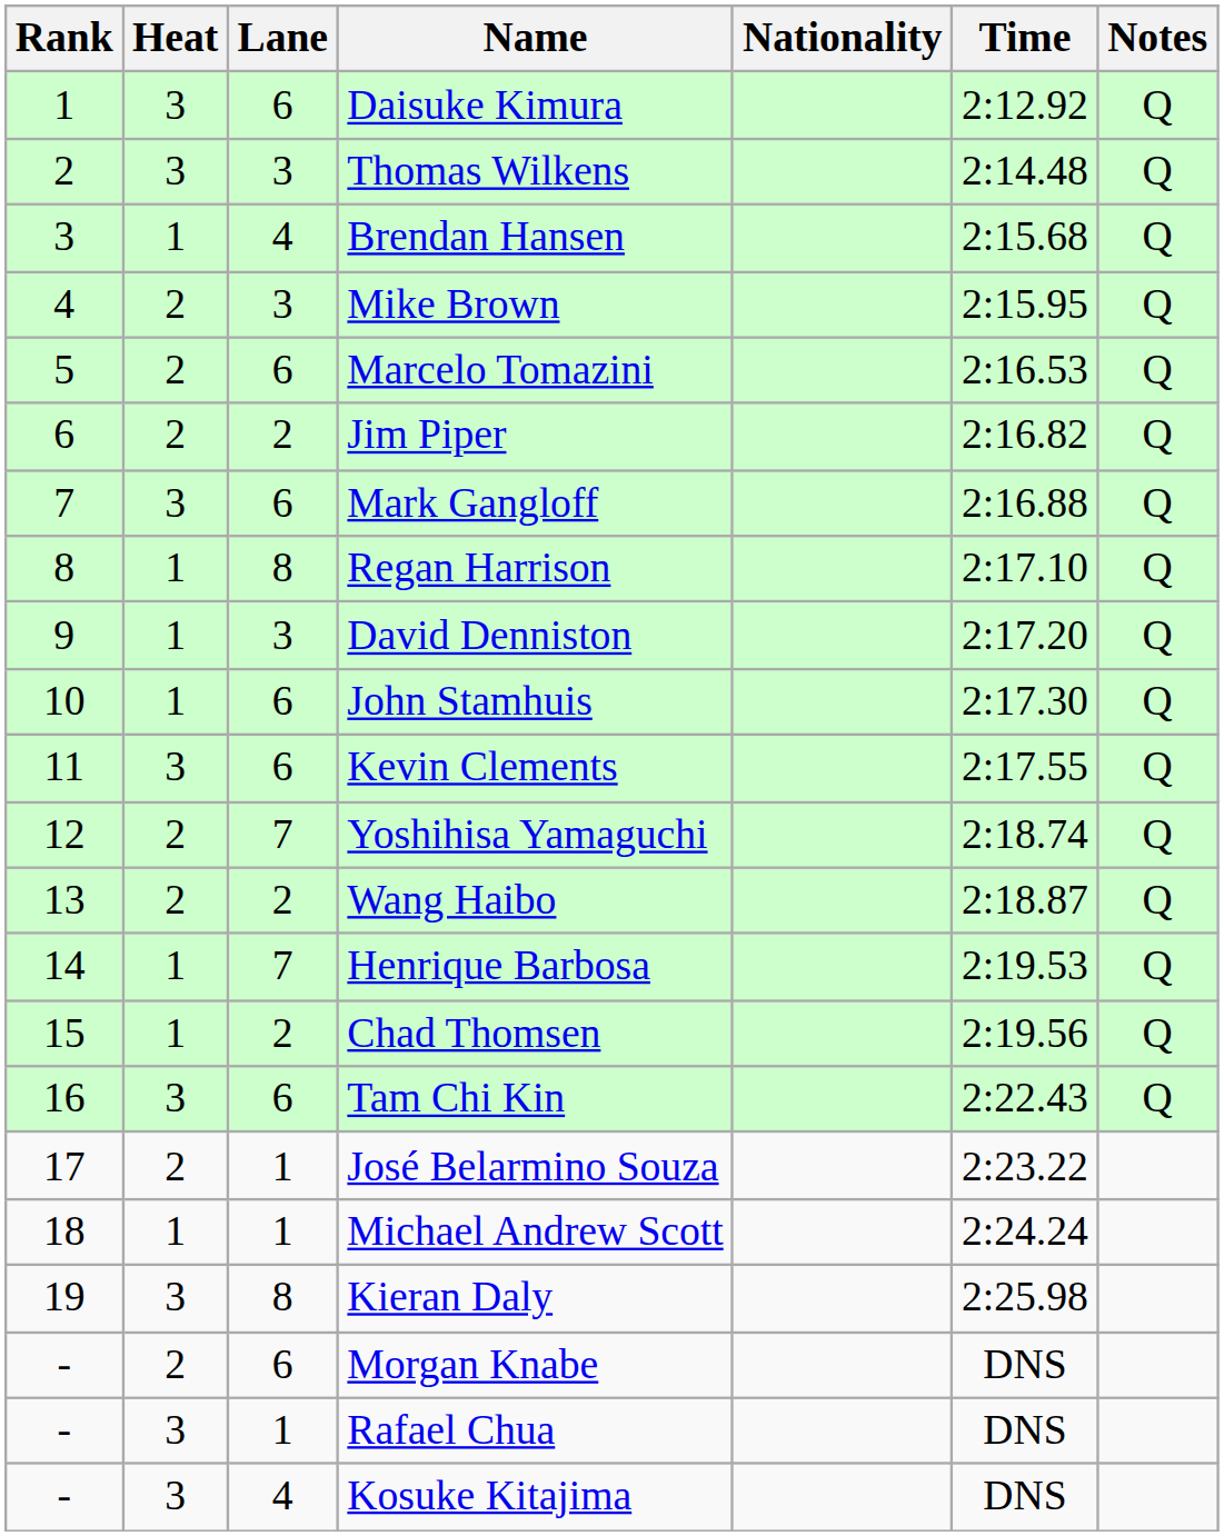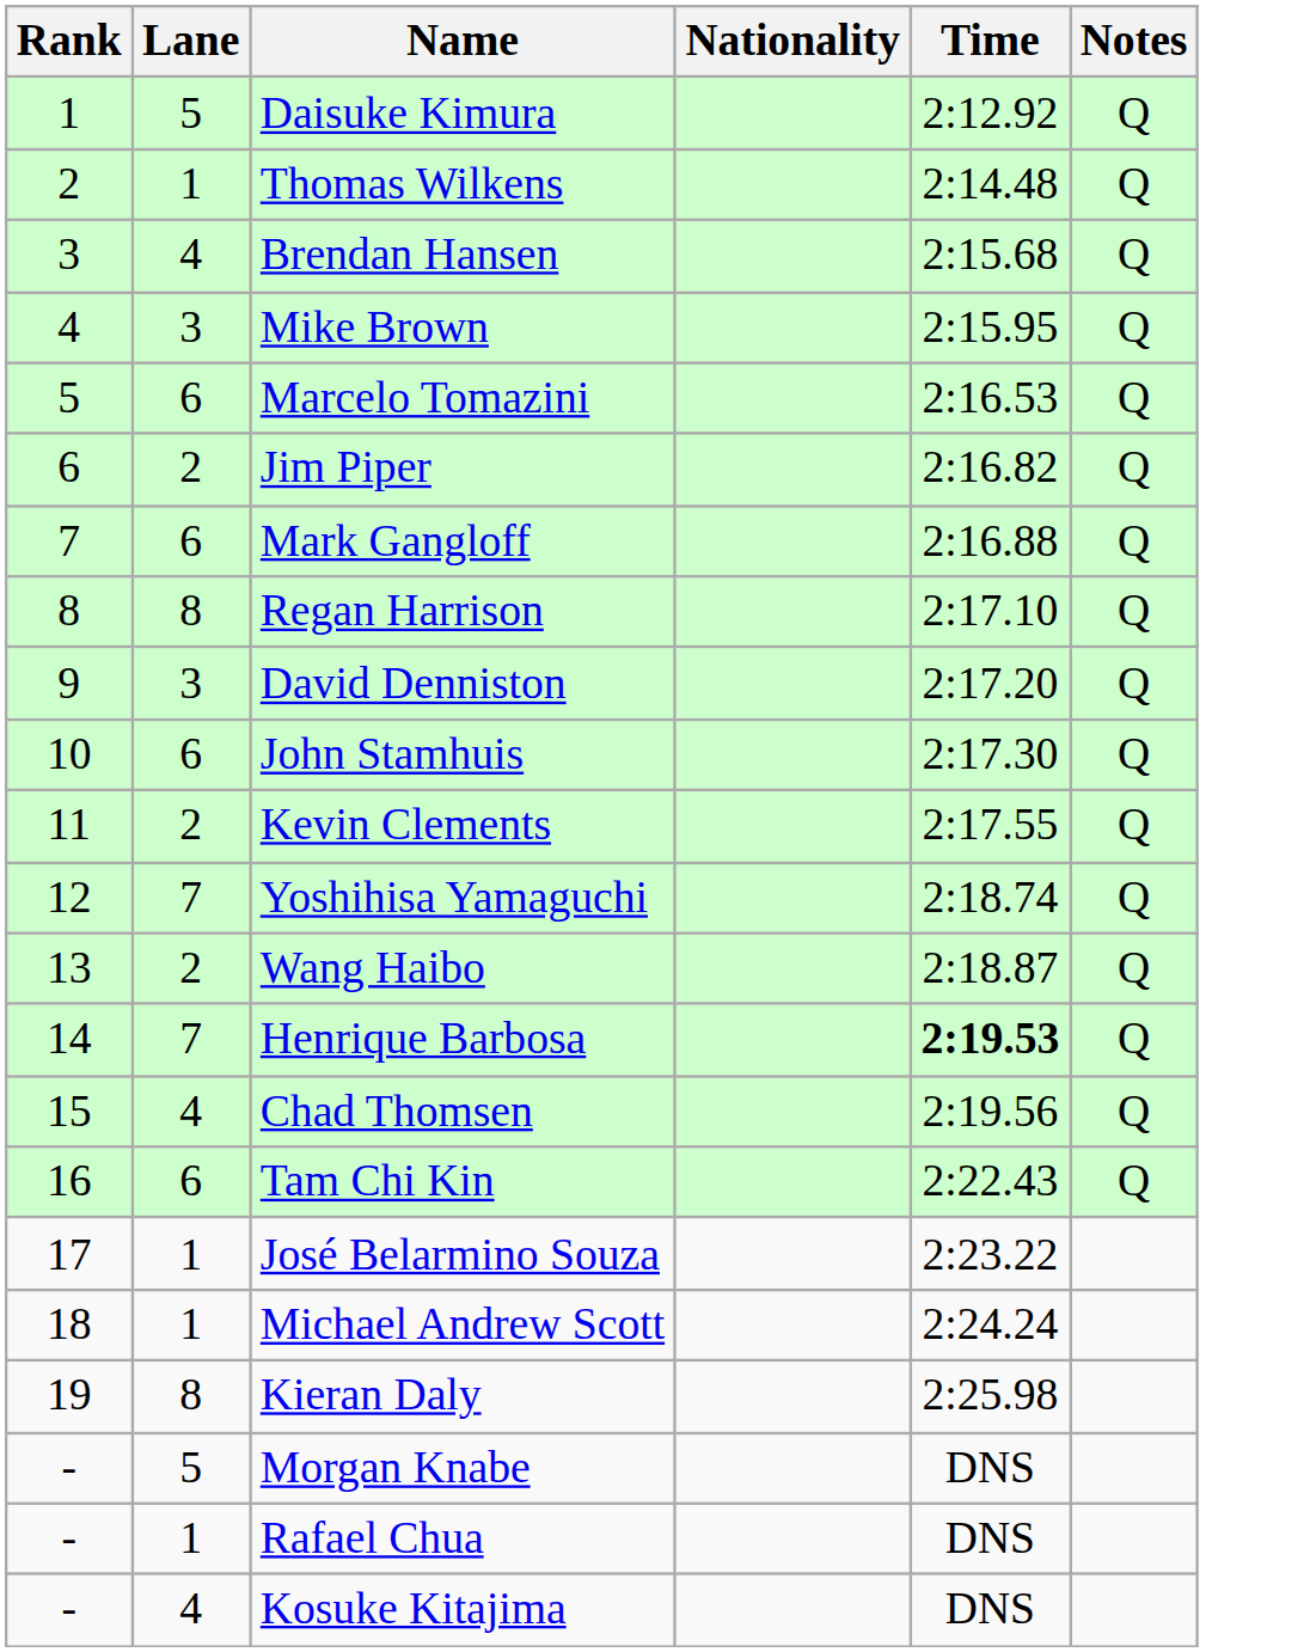- column: Heat | 3 | 3 | 1 | 2 | 2 | 2 | 3 | 1 | 1 | 1 | 3 | 2 | 2 | 1 | 1 | 3 | 2 | 1 | 3 | 2 | 3 | 3
Daisuke Kimura | Lane: 6 -> 5
Thomas Wilkens | Lane: 3 -> 1
Kevin Clements | Lane: 6 -> 2
Henrique Barbosa | Time: normal -> bold
Chad Thomsen | Lane: 2 -> 4
Morgan Knabe | Lane: 6 -> 5
